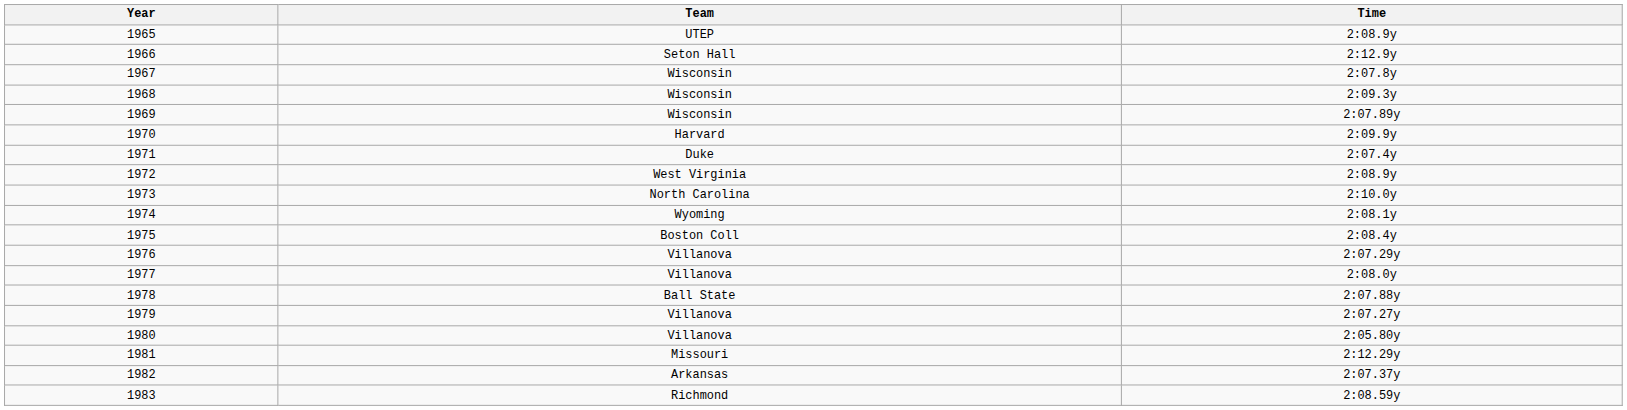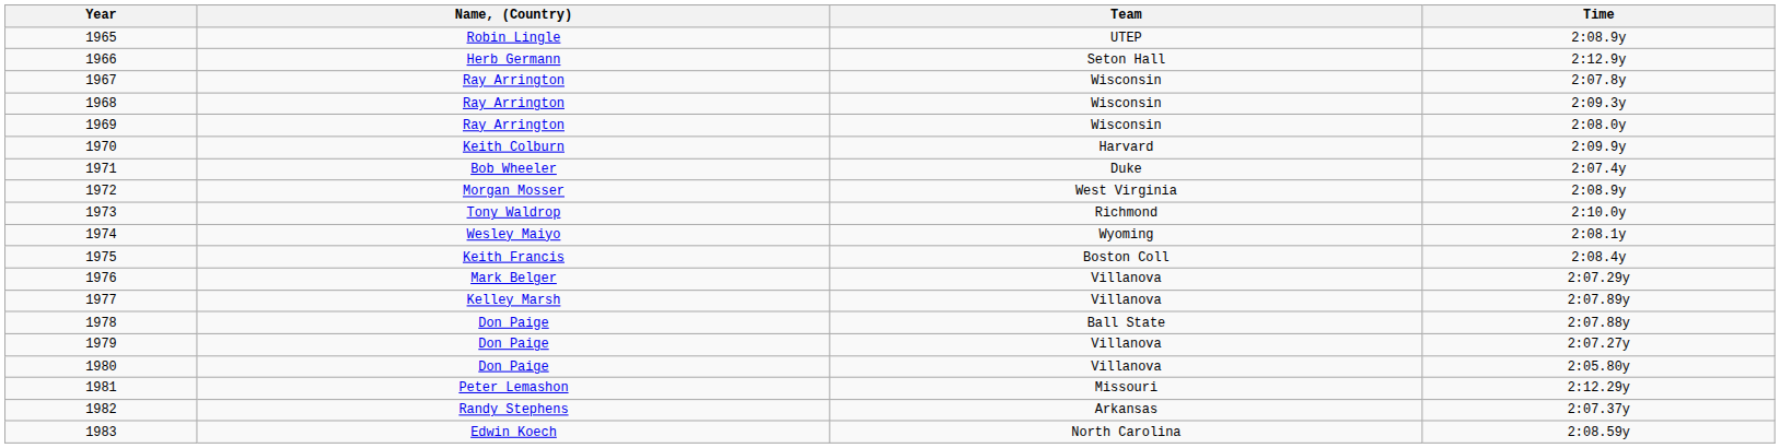+ column: Name, (Country) | Robin Lingle | Herb Germann | Ray Arrington | Ray Arrington | Ray Arrington | Keith Colburn | Bob Wheeler | Morgan Mosser | Tony Waldrop | Wesley Maiyo | Keith Francis | Mark Belger | Kelley Marsh | Don Paige | Don Paige | Don Paige | Peter Lemashon | Randy Stephens | Edwin Koech
1969 | Time: 2:07.89y -> 2:08.0y
1973 | Team: North Carolina -> Richmond
1977 | Time: 2:08.0y -> 2:07.89y
1983 | Team: Richmond -> North Carolina
